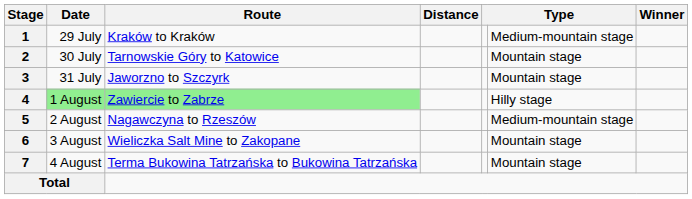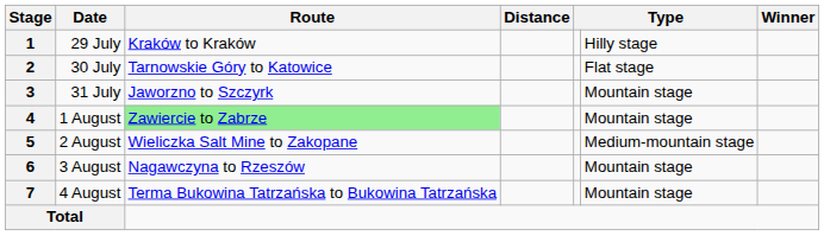1 | column 6: Medium-mountain stage -> Hilly stage
2 | column 6: Mountain stage -> Flat stage
4 | Date: lightgreen background -> no background
4 | column 6: Hilly stage -> Mountain stage
5 | Route: Nagawczyna to Rzeszów -> Wieliczka Salt Mine to Zakopane
6 | Route: Wieliczka Salt Mine to Zakopane -> Nagawczyna to Rzeszów
